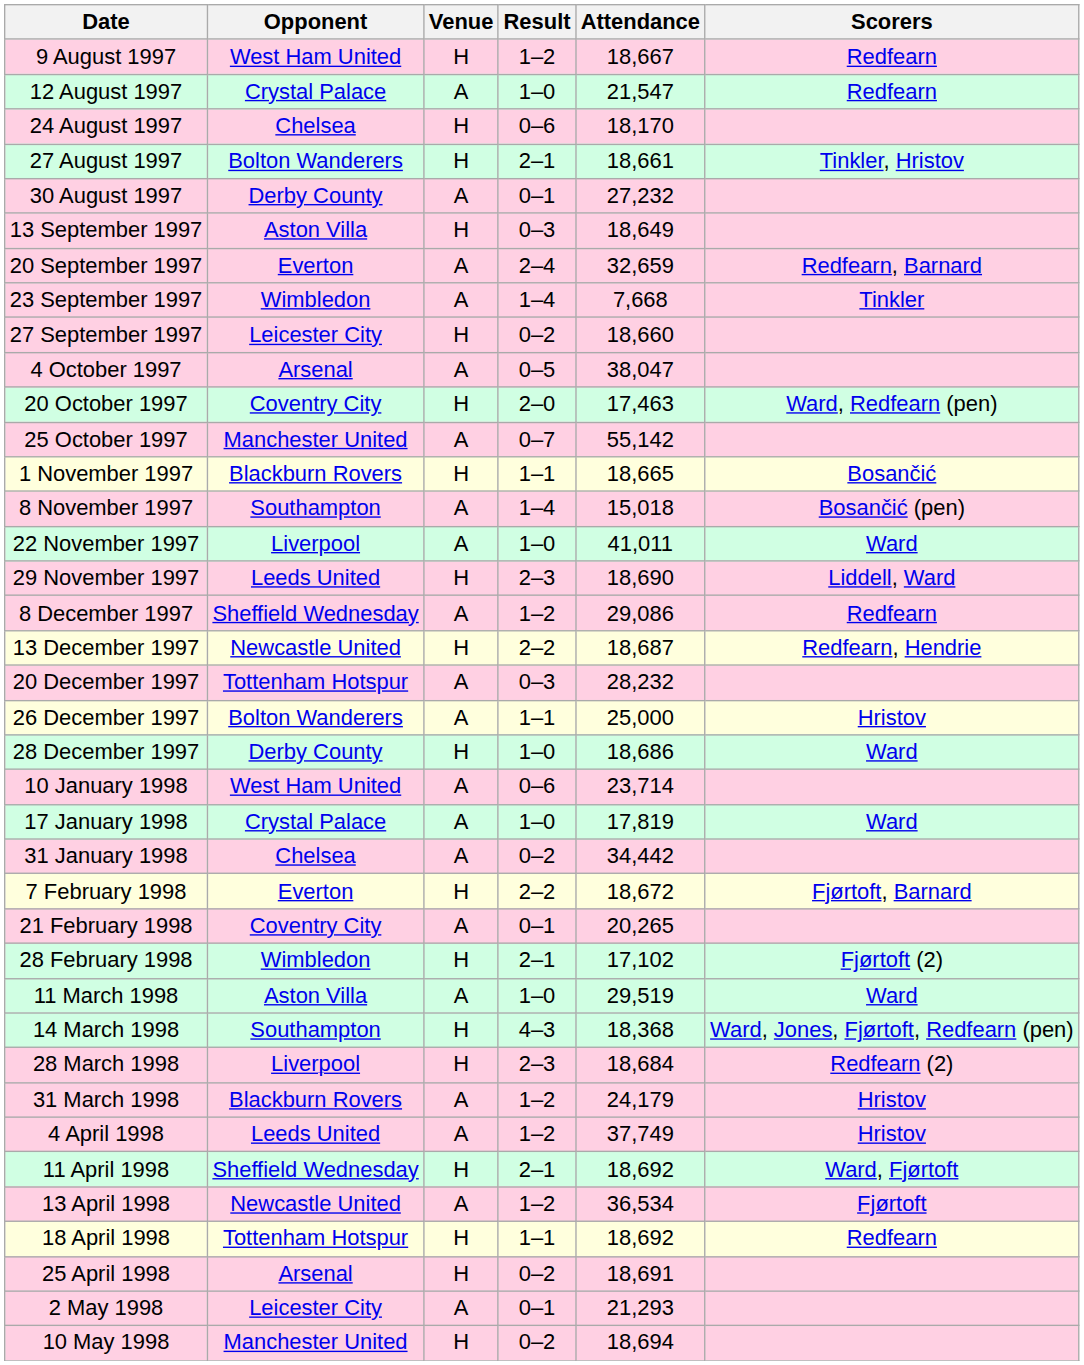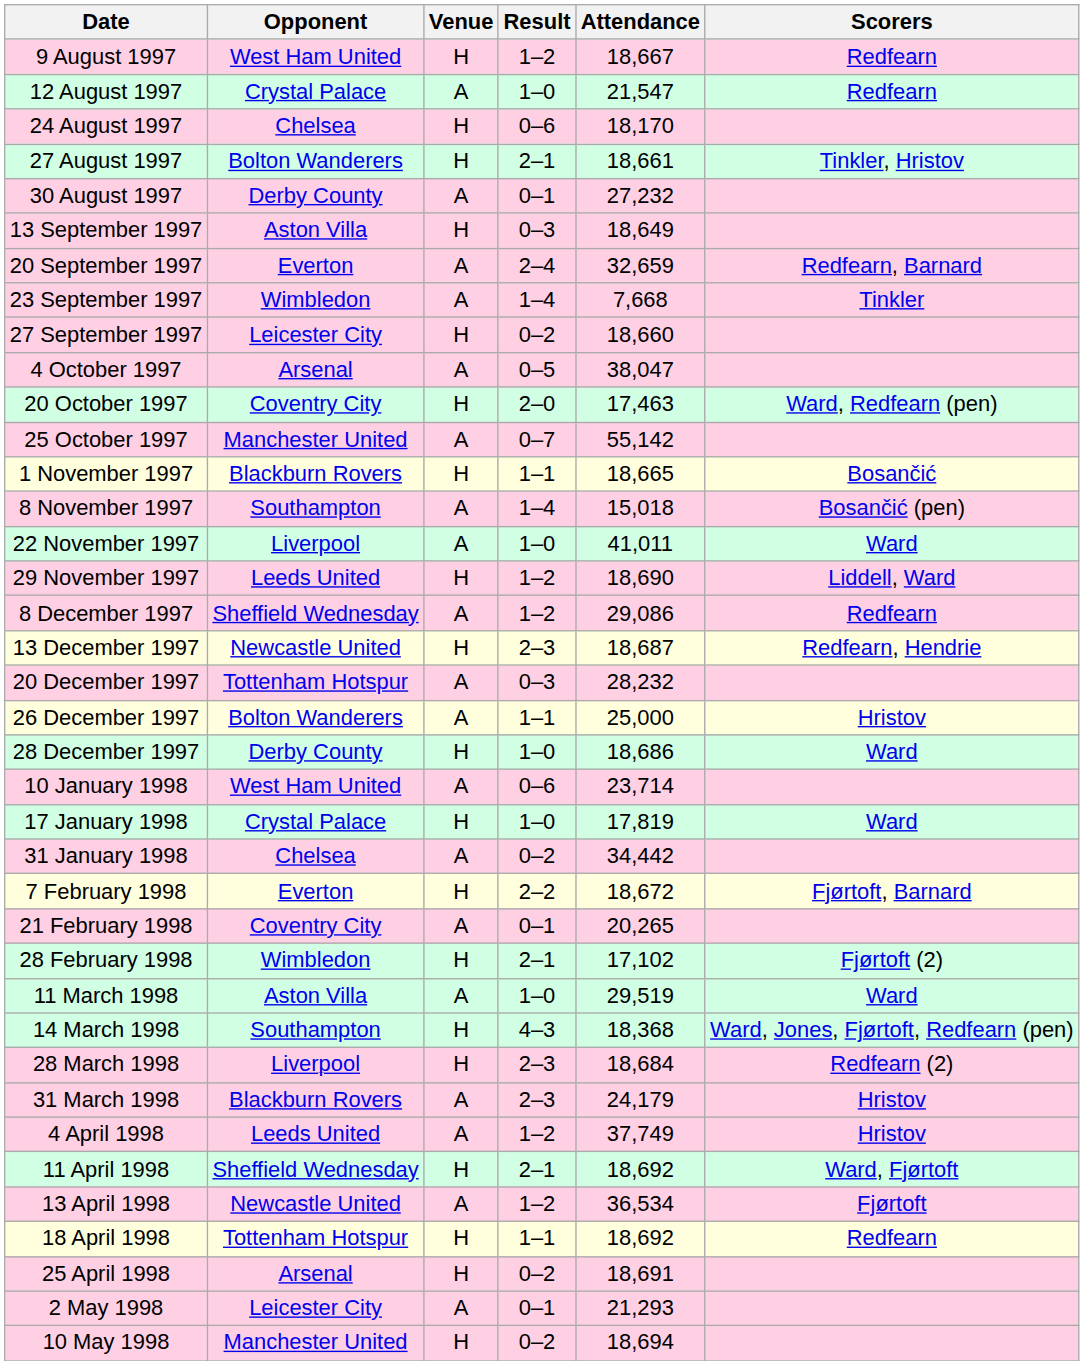29 November 1997 | Result: 2–3 -> 1–2
13 December 1997 | Result: 2–2 -> 2–3
17 January 1998 | Venue: A -> H
31 March 1998 | Result: 1–2 -> 2–3
